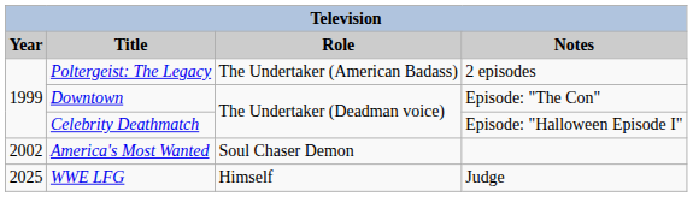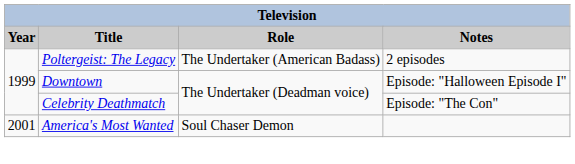Downtown | Notes: Episode: "The Con" -> Episode: "Halloween Episode I"
Celebrity Deathmatch | Notes: Episode: "Halloween Episode I" -> Episode: "The Con"
America's Most Wanted | Year: 2002 -> 2001
- row: 2025 | WWE LFG | Himself | Judge
